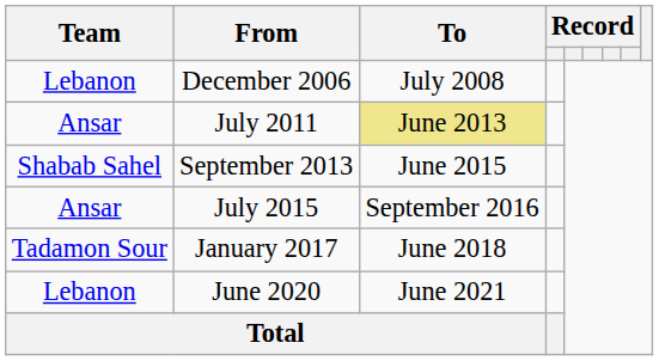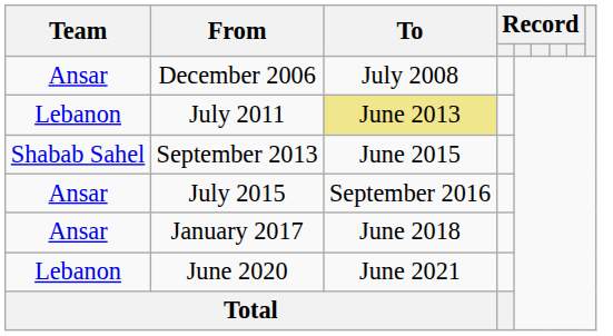December 2006 | Team: Lebanon -> Ansar
July 2011 | Team: Ansar -> Lebanon
January 2017 | Team: Tadamon Sour -> Ansar
